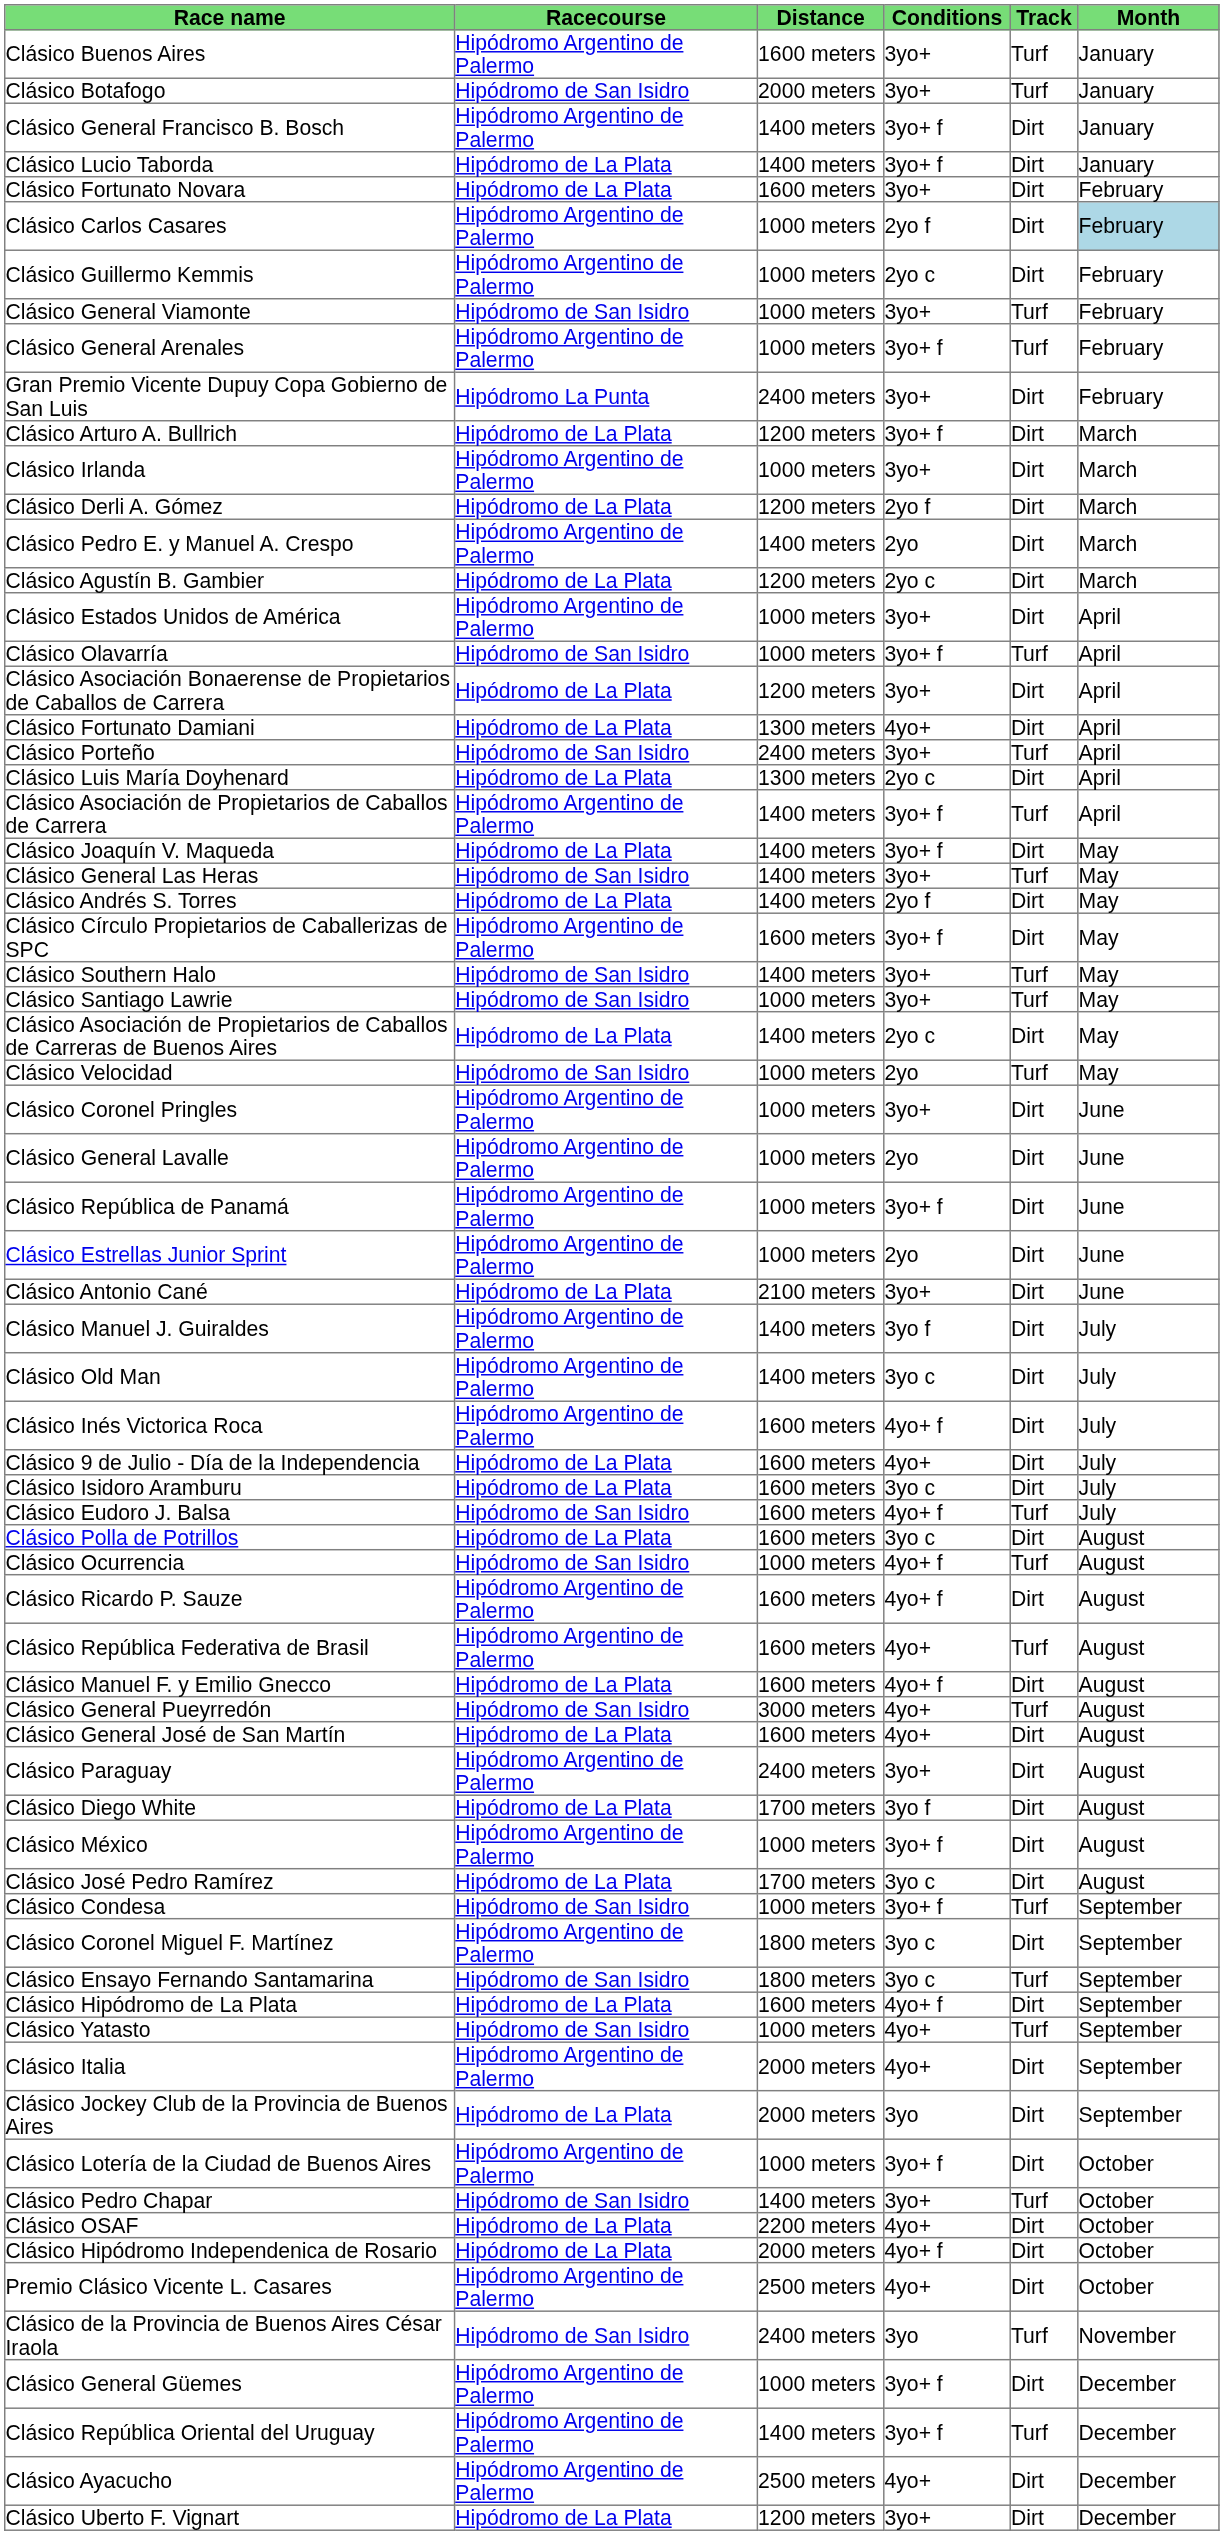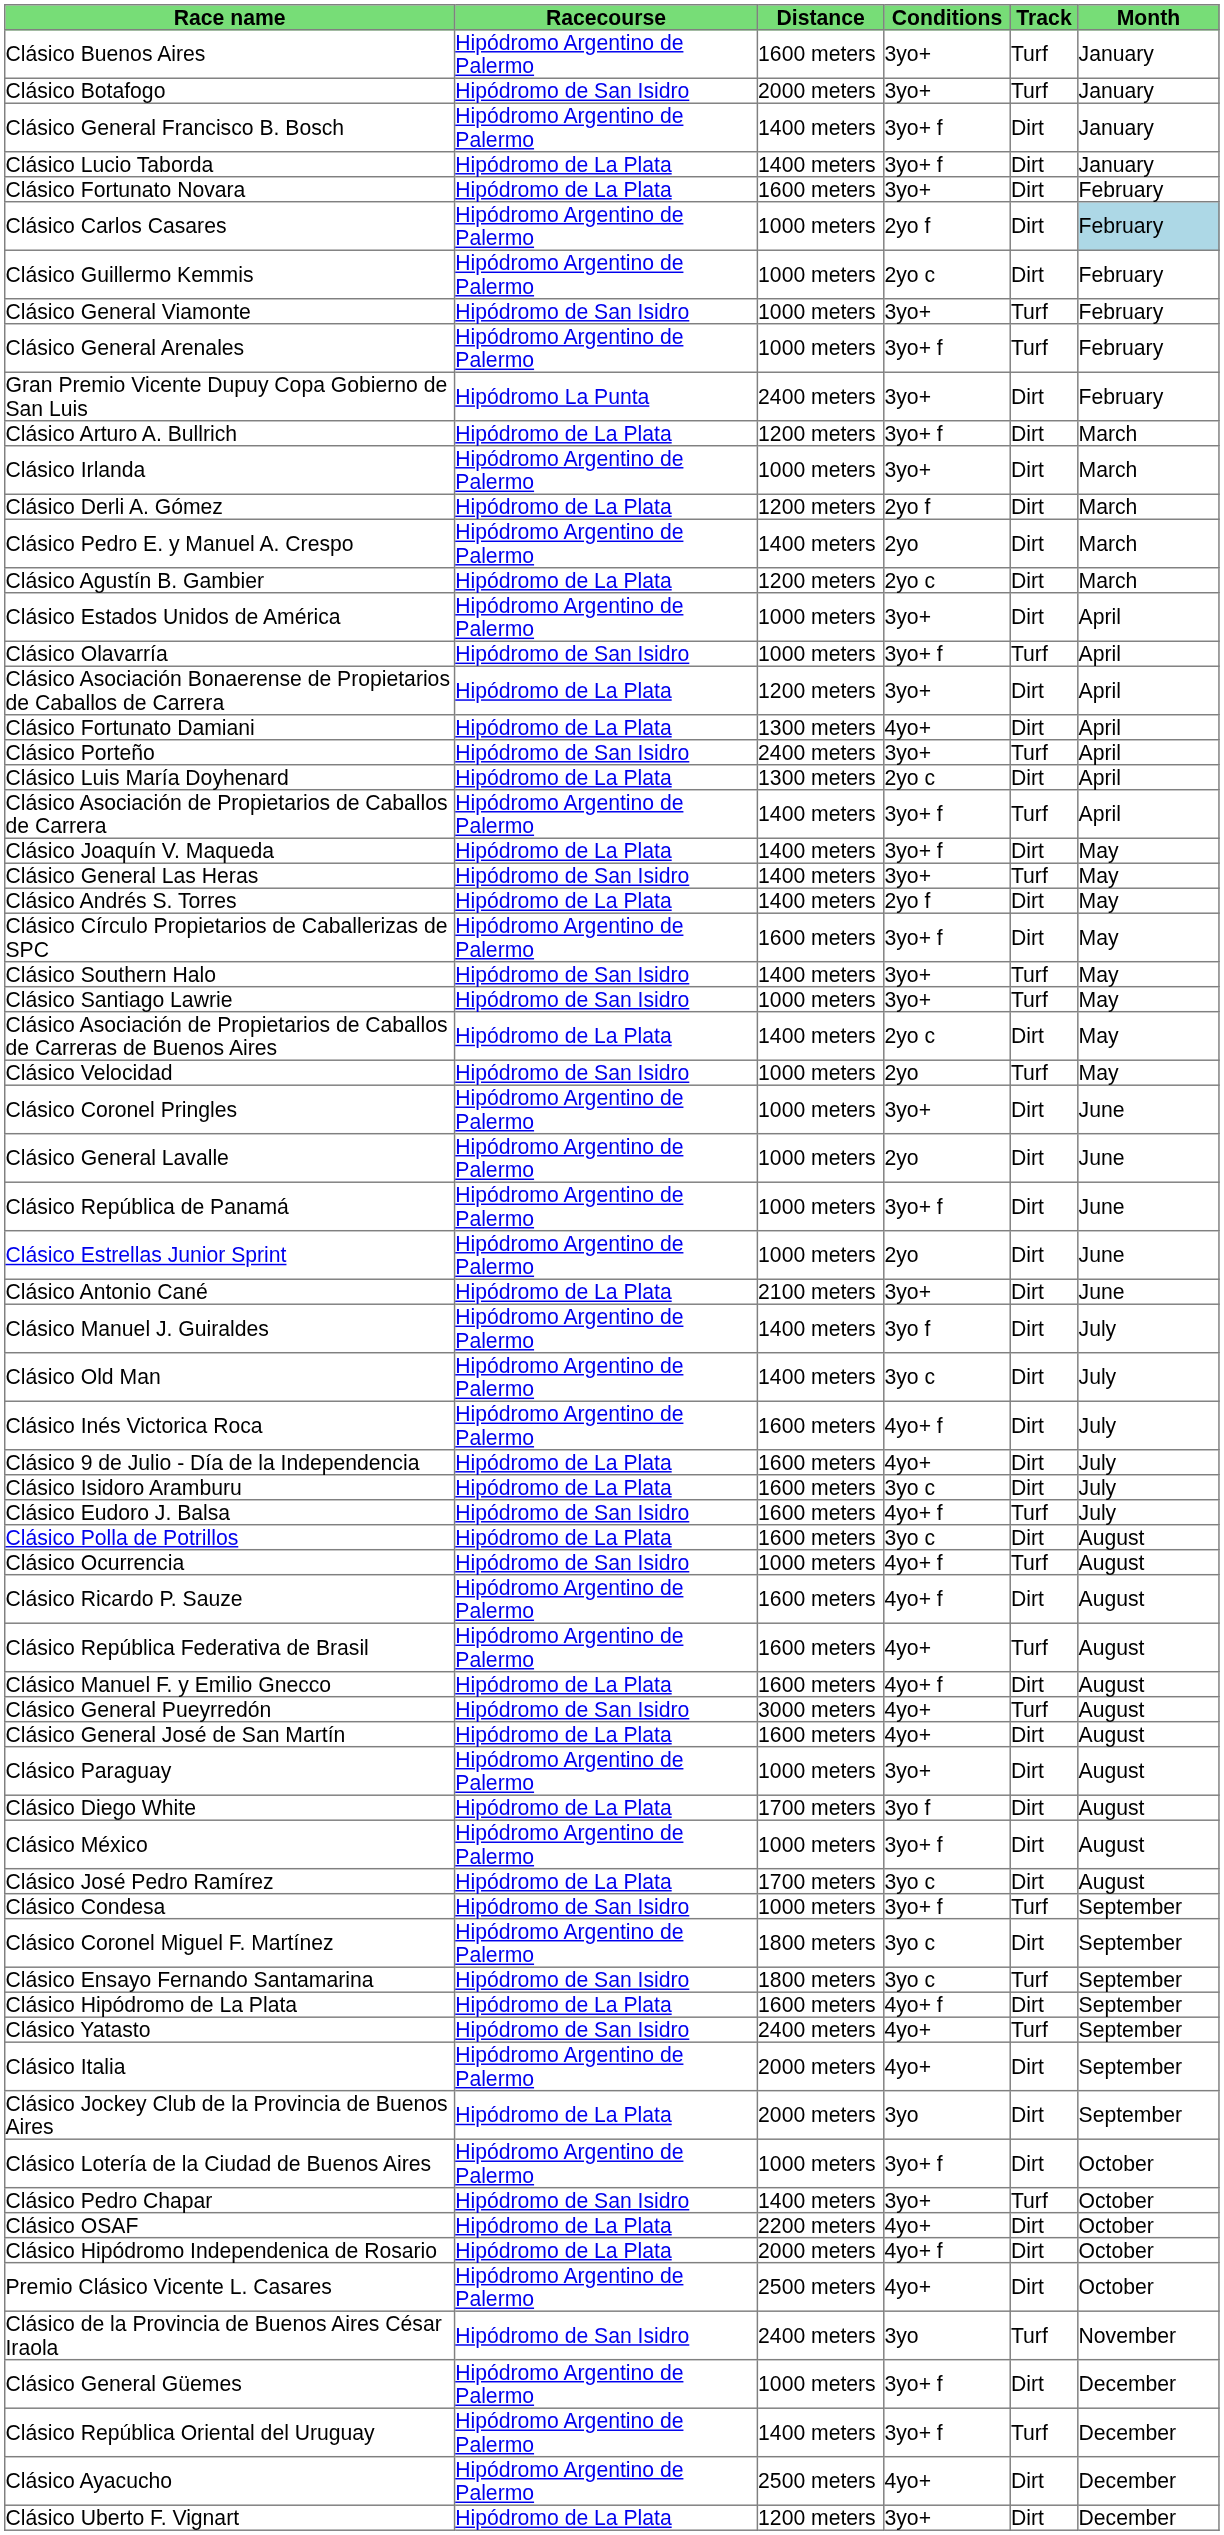Clásico Paraguay | Distance: 2400 meters -> 1000 meters
Clásico Yatasto | Distance: 1000 meters -> 2400 meters
